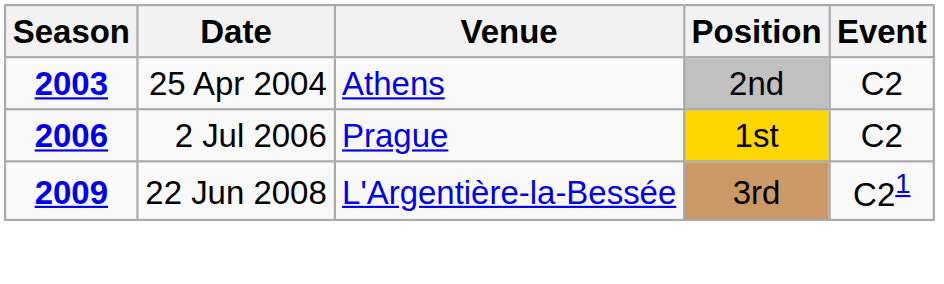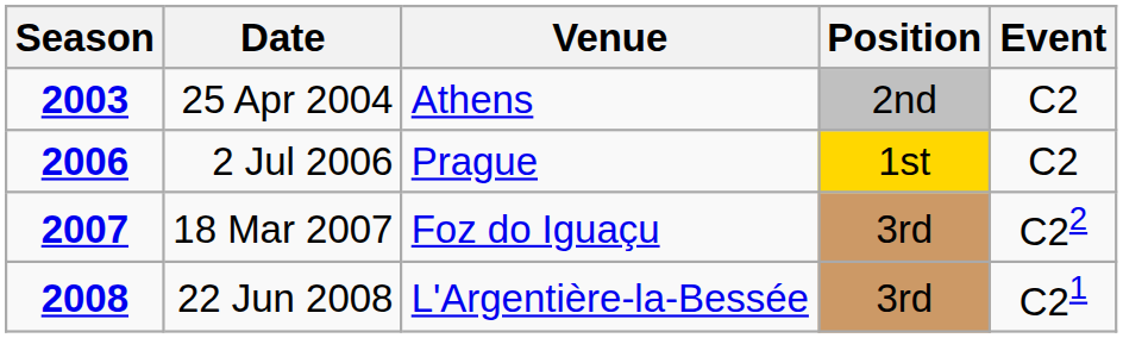+ row: 2007 | 18 Mar 2007 | Foz do Iguaçu | 3rd | C22
22 Jun 2008 | Season: 2009 -> 2008
